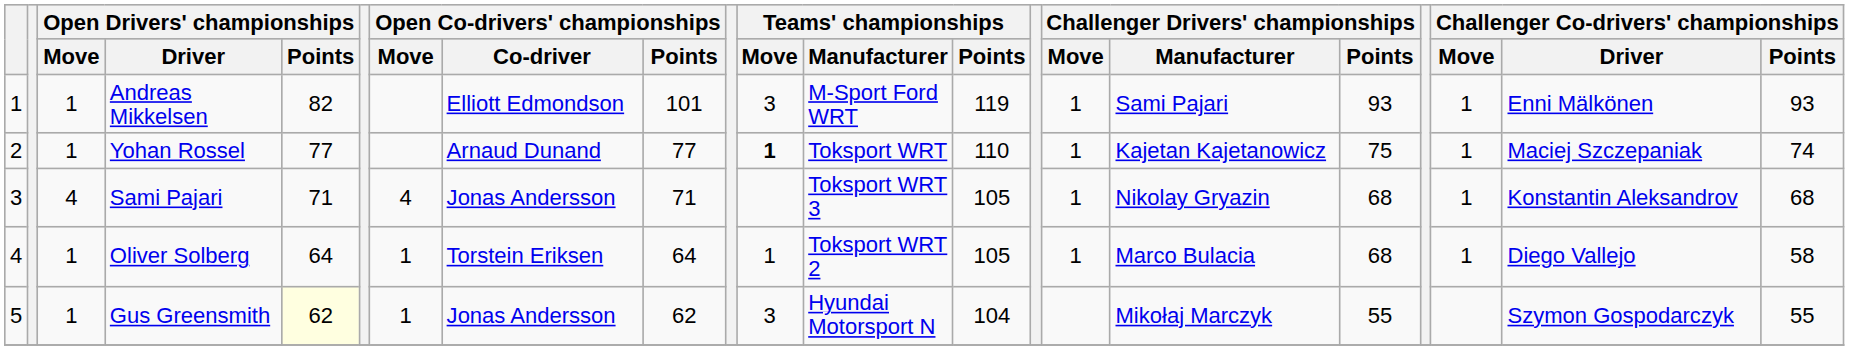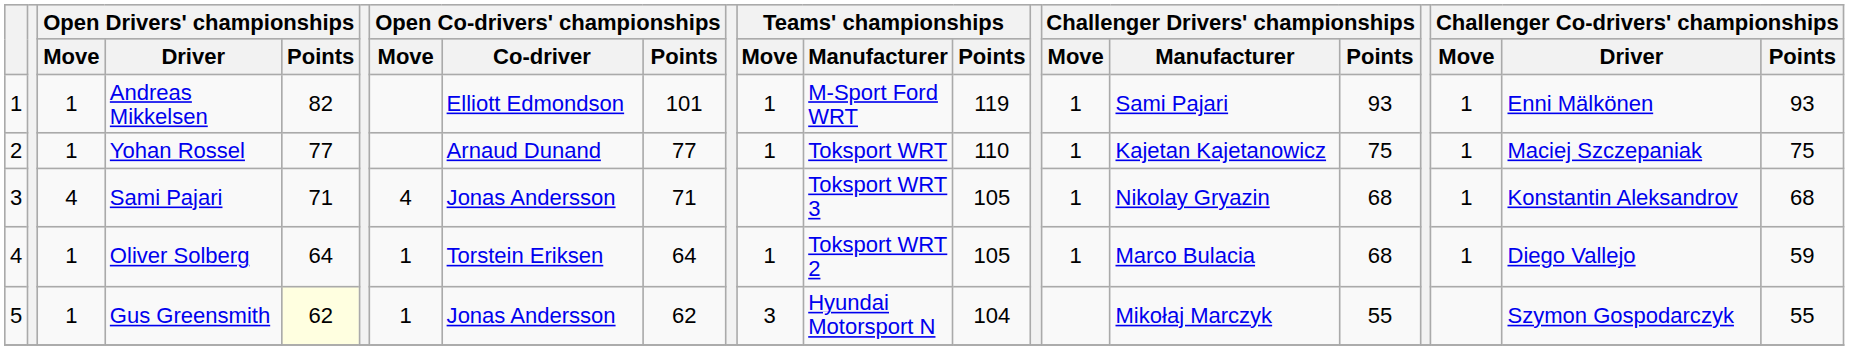Andreas Mikkelsen | Teams' championships / Move: 3 -> 1
Yohan Rossel | Teams' championships / Move: bold -> normal
Yohan Rossel | Challenger Co-drivers' championships / Points: 74 -> 75
Oliver Solberg | Challenger Co-drivers' championships / Points: 58 -> 59
